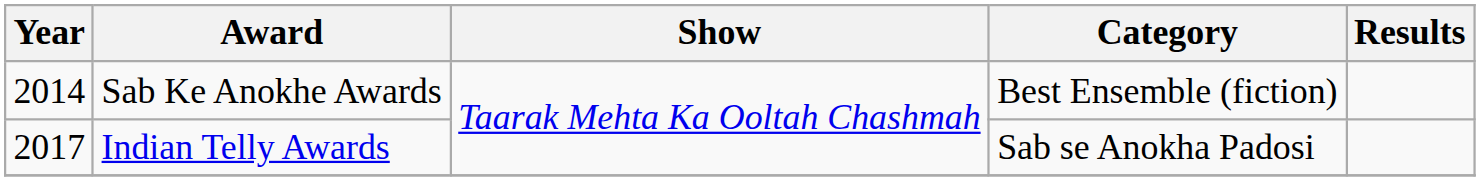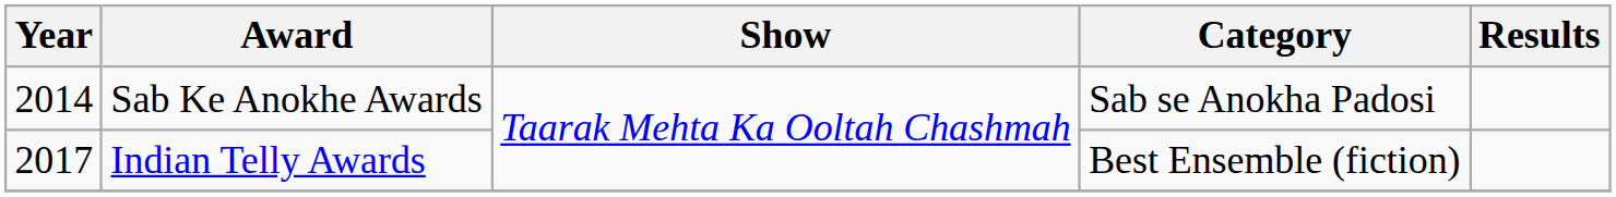Sab Ke Anokhe Awards | Category: Best Ensemble (fiction) -> Sab se Anokha Padosi
Indian Telly Awards | Category: Sab se Anokha Padosi -> Best Ensemble (fiction)
